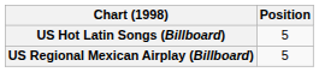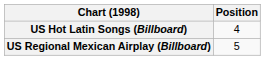US Hot Latin Songs (Billboard) | Position: 5 -> 4
